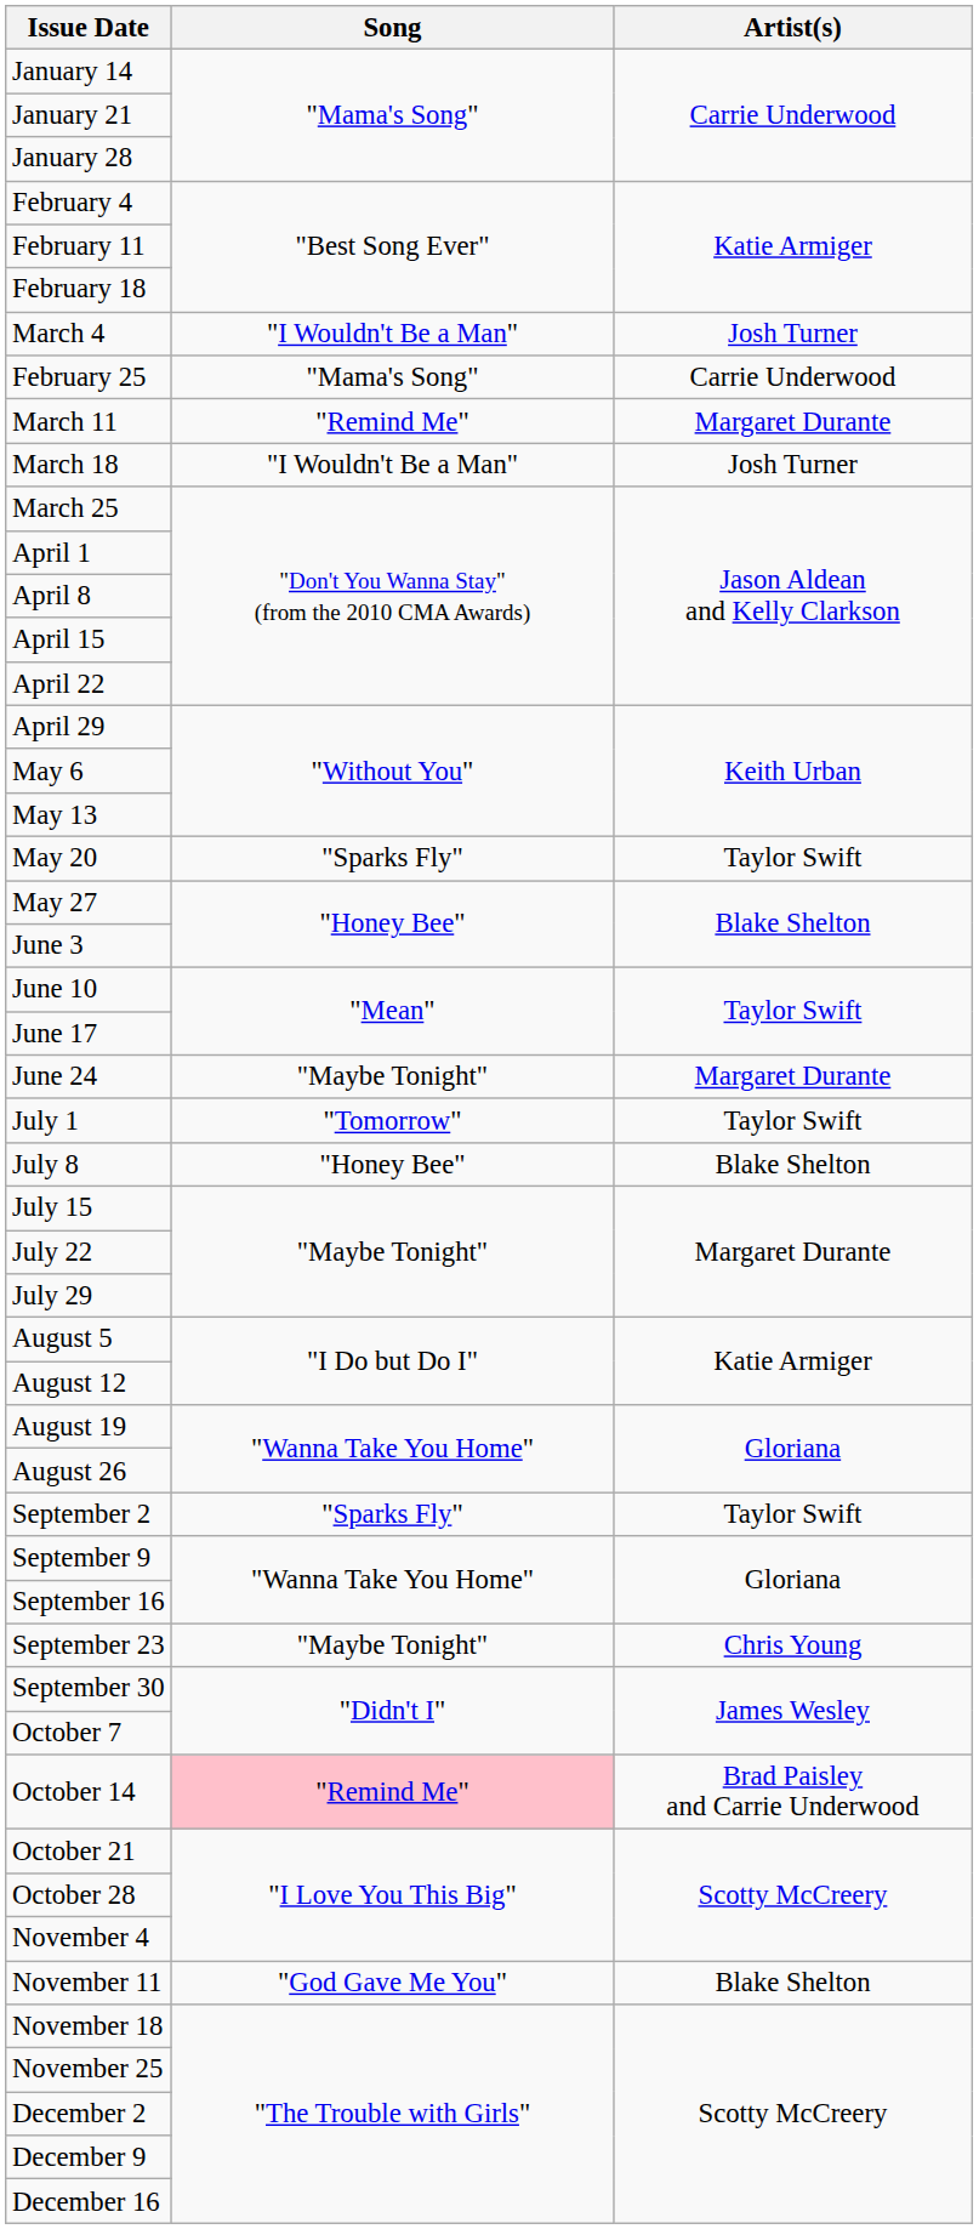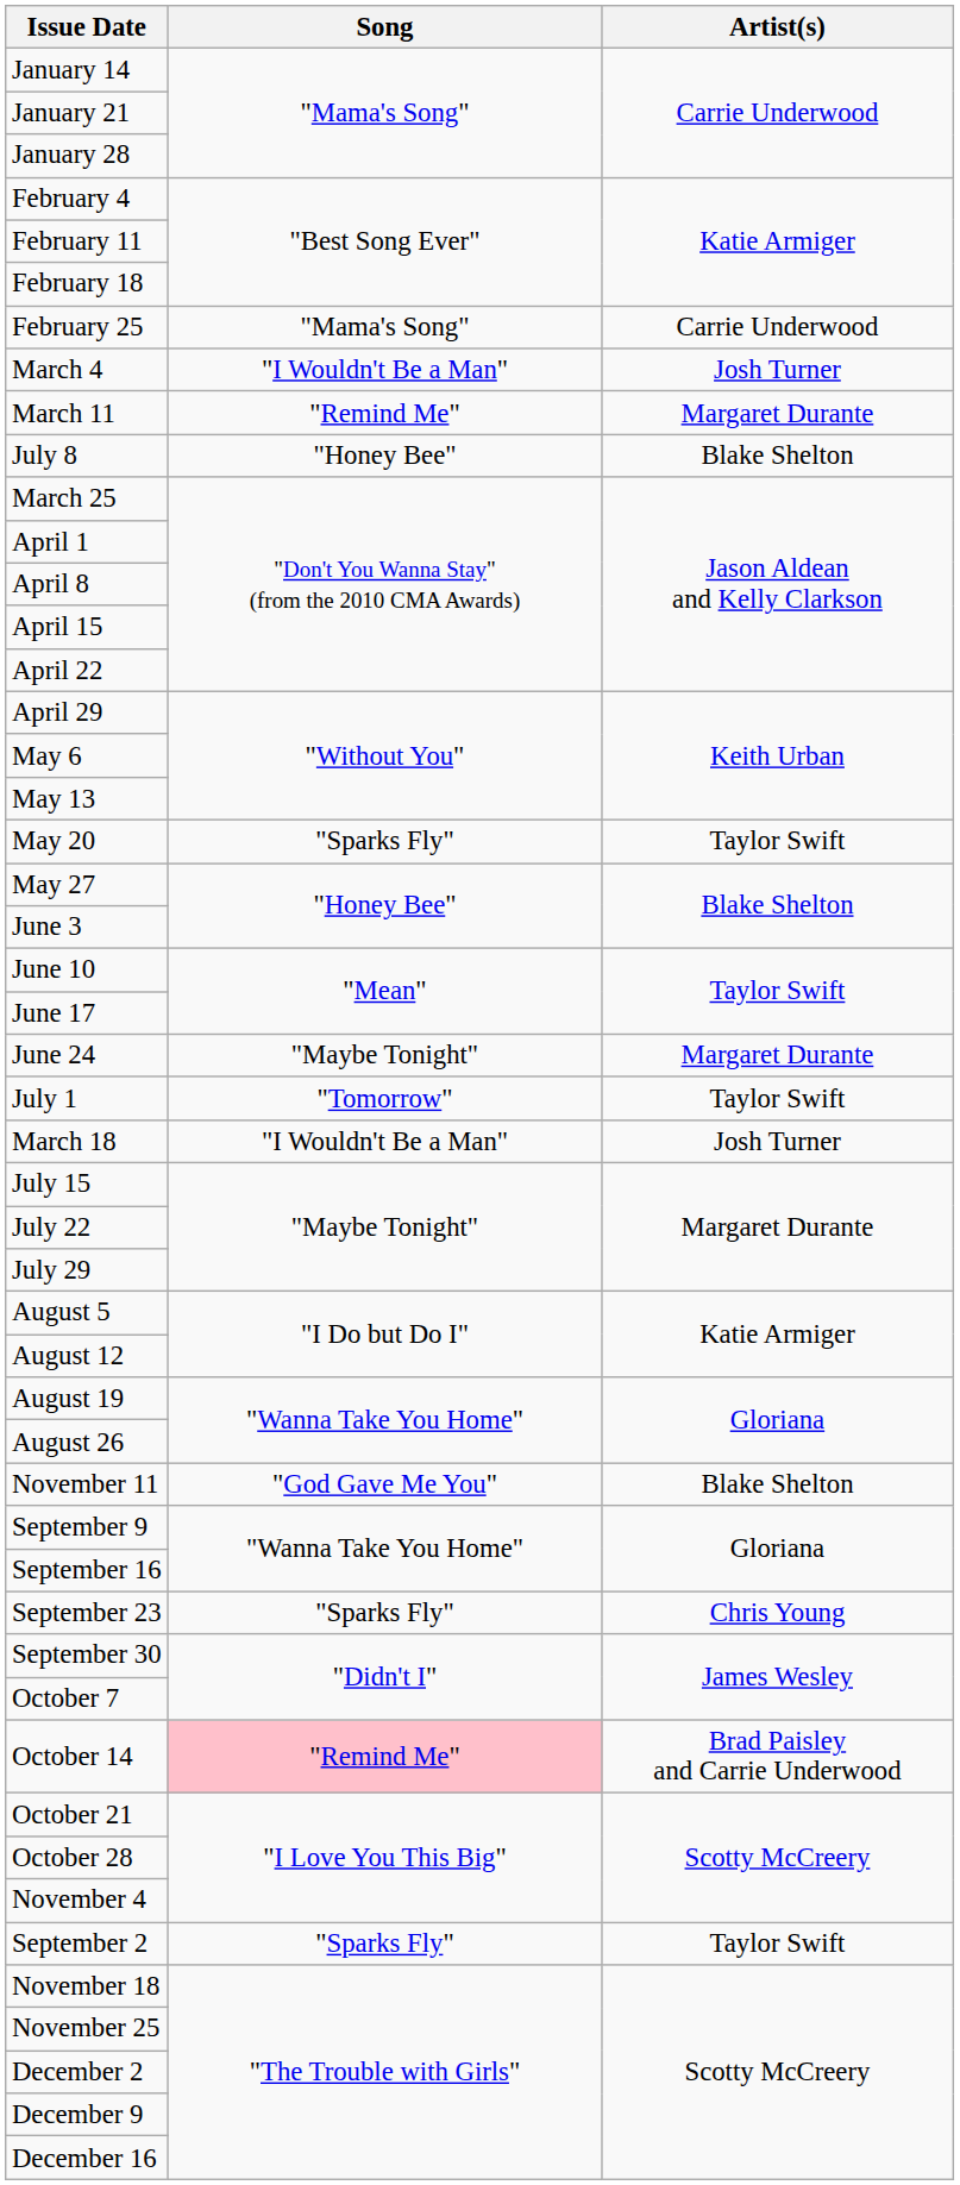rows swapped: February 25 <-> March 4
rows swapped: March 18 <-> July 8
rows swapped: September 2 <-> November 11
September 23 | Song: "Maybe Tonight" -> "Sparks Fly"
